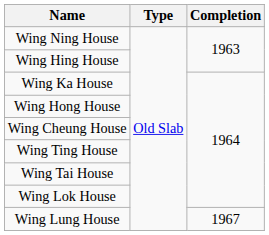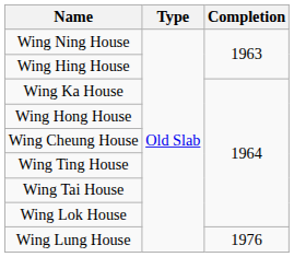Wing Lung House | Completion: 1967 -> 1976
